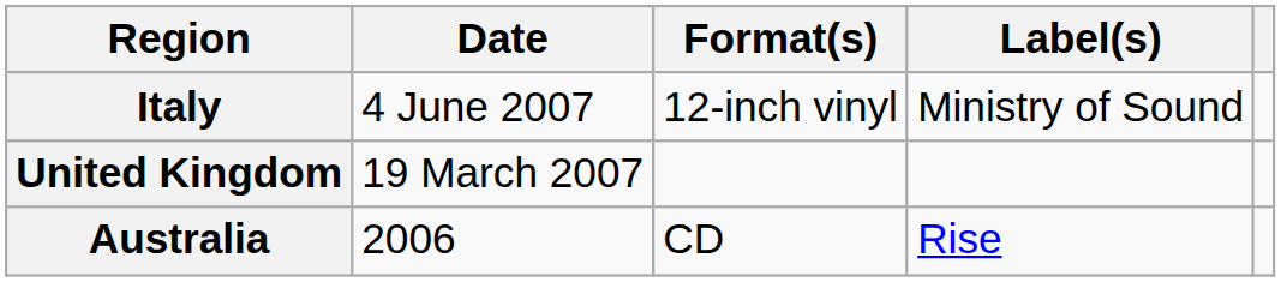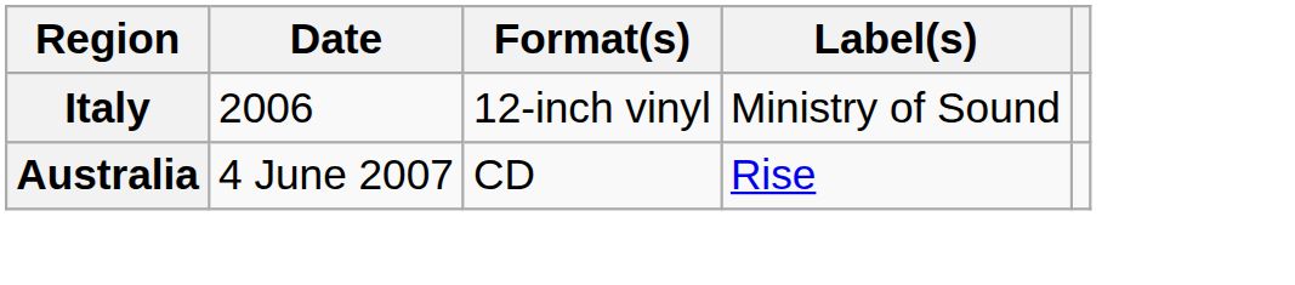Italy | Date: 4 June 2007 -> 2006
- row: United Kingdom | 19 March 2007
Australia | Date: 2006 -> 4 June 2007
